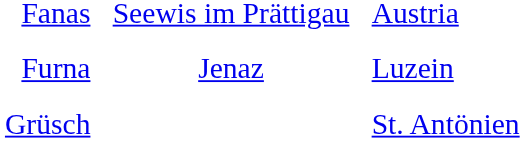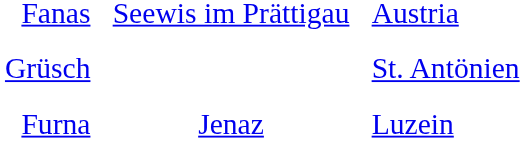rows swapped: Grüsch <-> Furna
